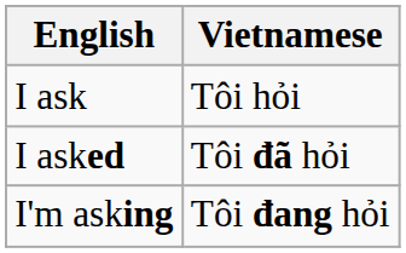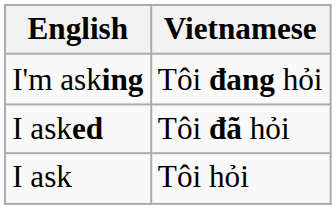rows swapped: I ask <-> I'm asking
